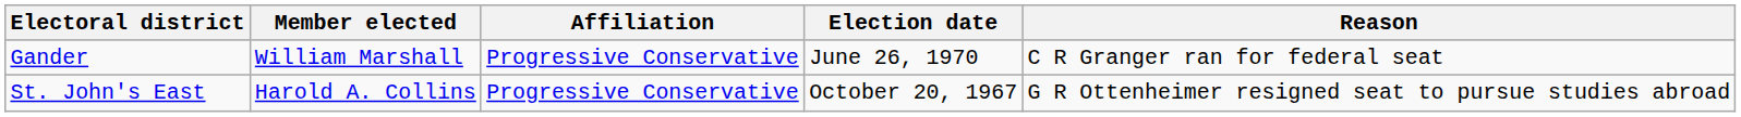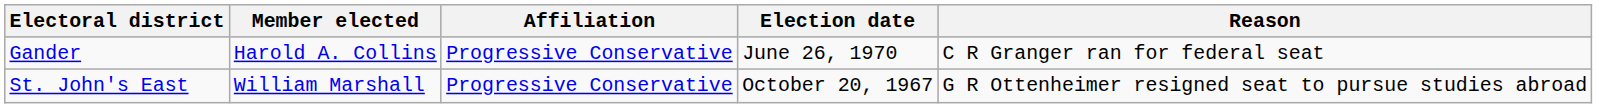Gander | Member elected: William Marshall -> Harold A. Collins
St. John's East | Member elected: Harold A. Collins -> William Marshall
